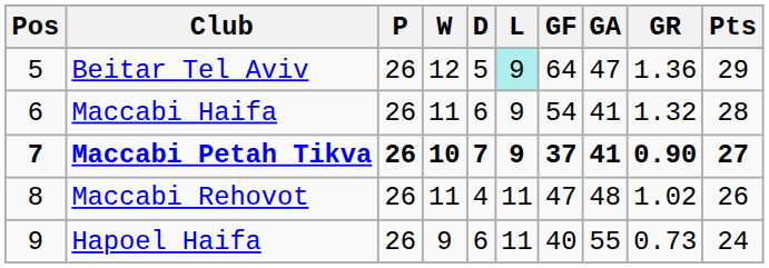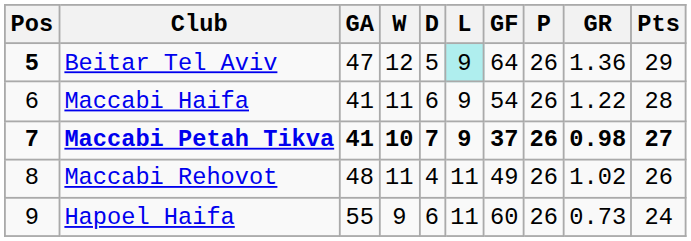columns swapped: P <-> GA
Beitar Tel Aviv | Pos: normal -> bold
Maccabi Haifa | GR: 1.32 -> 1.22
Maccabi Petah Tikva | GR: 0.90 -> 0.98
Maccabi Rehovot | GF: 47 -> 49
Hapoel Haifa | GF: 40 -> 60
